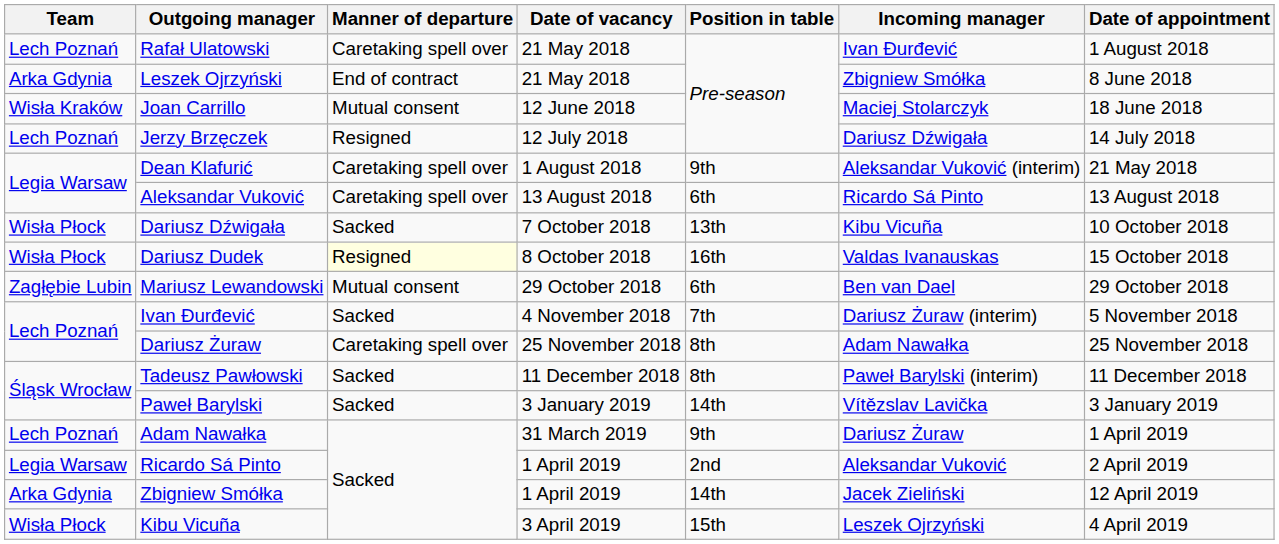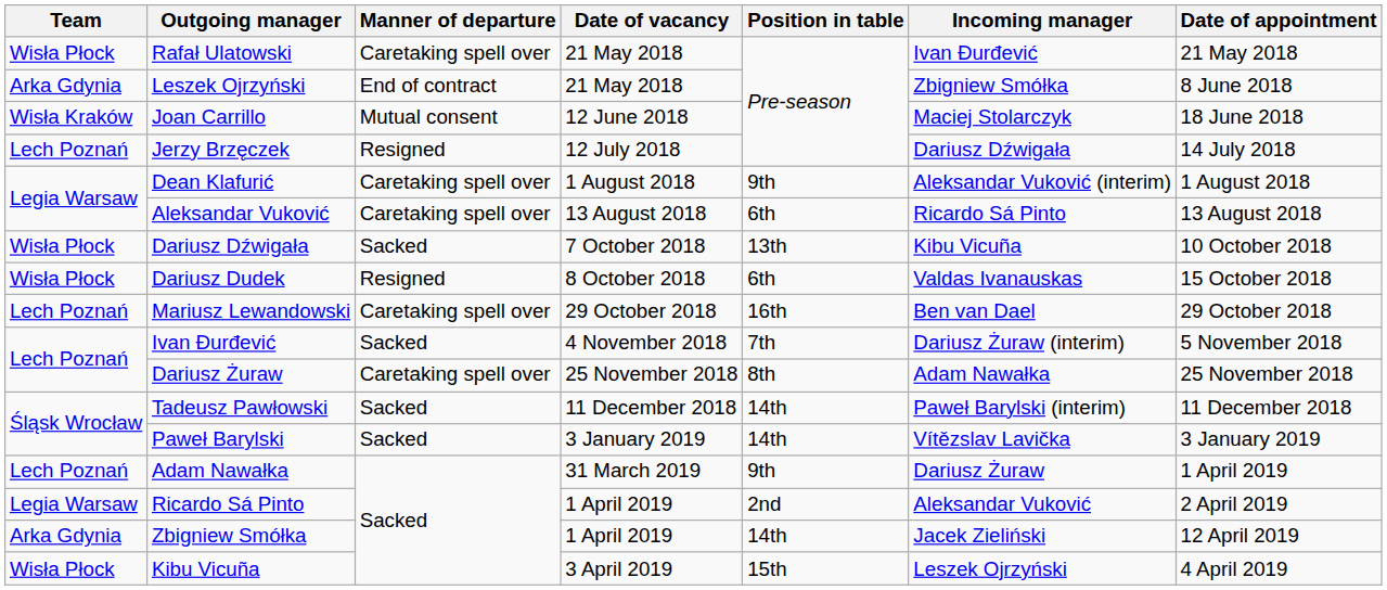Rafał Ulatowski | Team: Lech Poznań -> Wisła Płock
Rafał Ulatowski | Date of appointment: 1 August 2018 -> 21 May 2018
Dean Klafurić | Date of appointment: 21 May 2018 -> 1 August 2018
Dariusz Dudek | Manner of departure: lightyellow background -> no background
Dariusz Dudek | Position in table: 16th -> 6th
Mariusz Lewandowski | Team: Zagłębie Lubin -> Lech Poznań
Mariusz Lewandowski | Manner of departure: Mutual consent -> Caretaking spell over
Mariusz Lewandowski | Position in table: 6th -> 16th
Tadeusz Pawłowski | Position in table: 8th -> 14th
